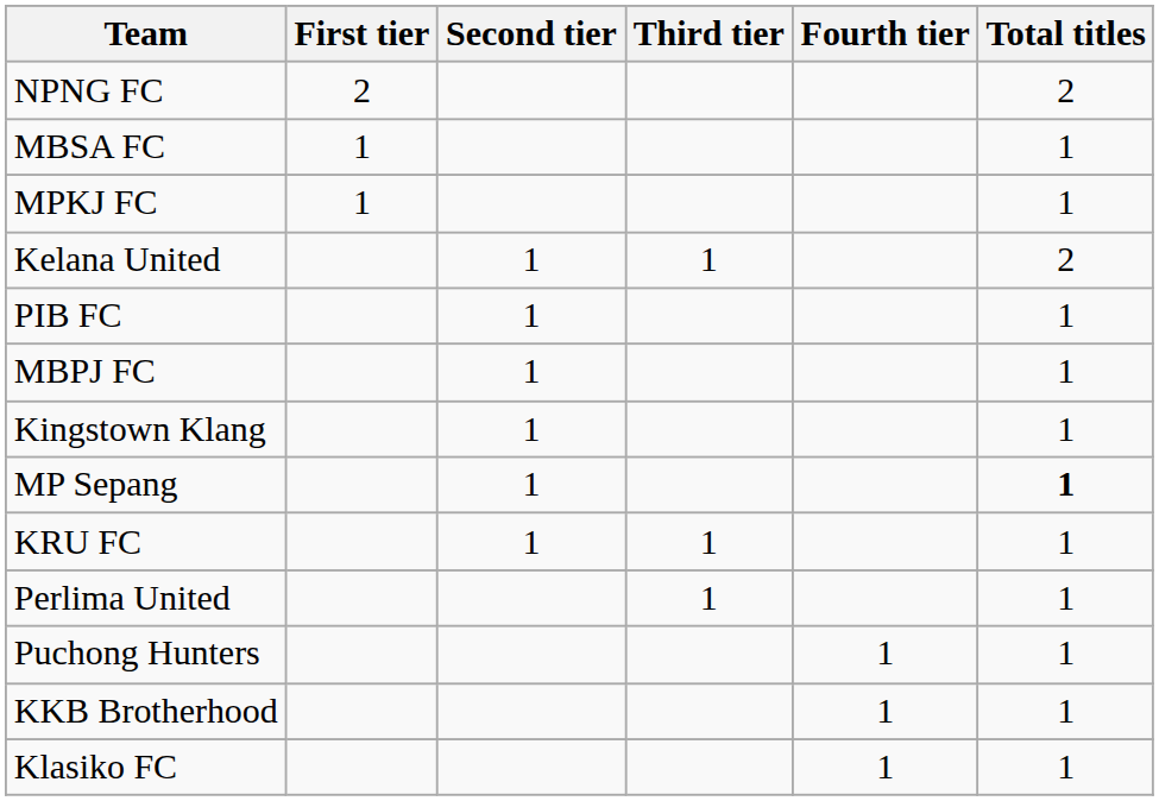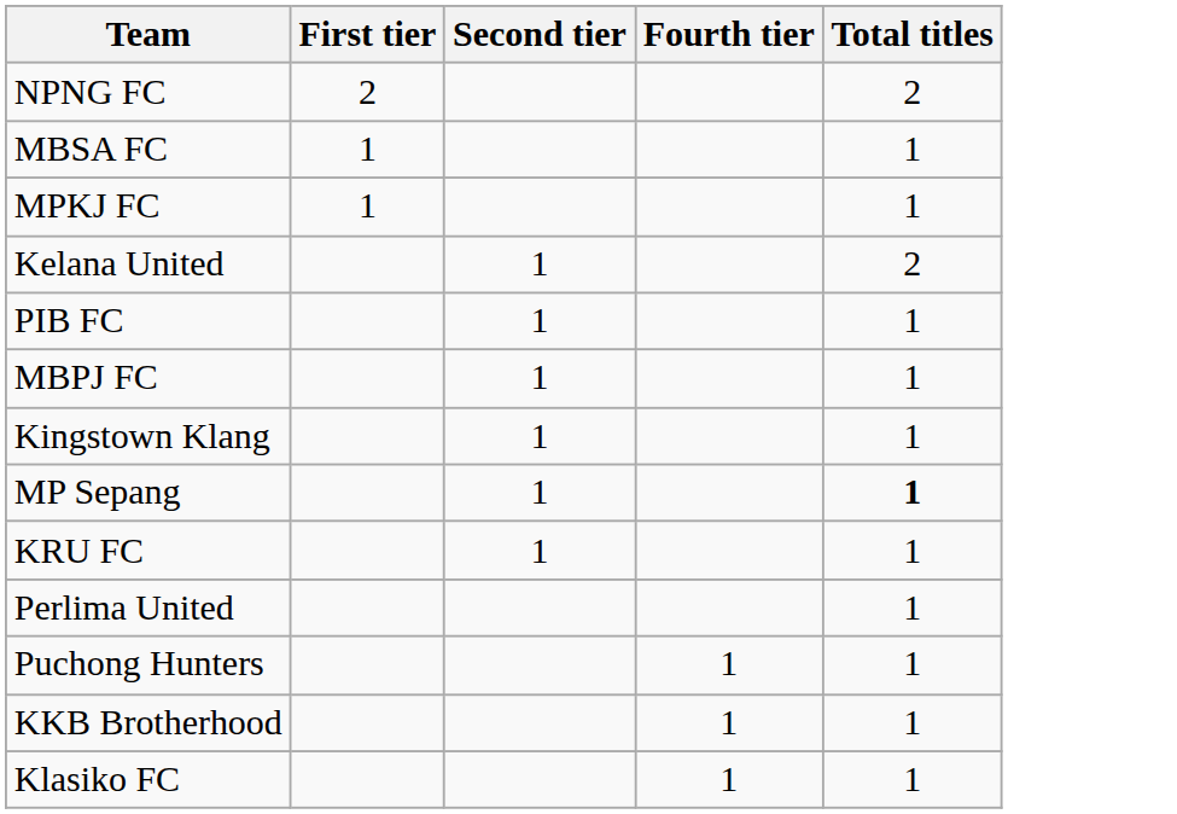- column: Third tier | 1 | 1 | 1
